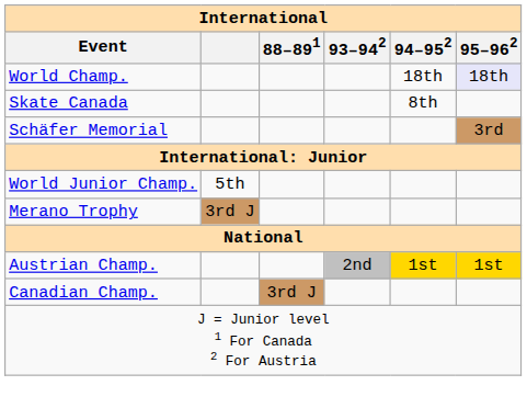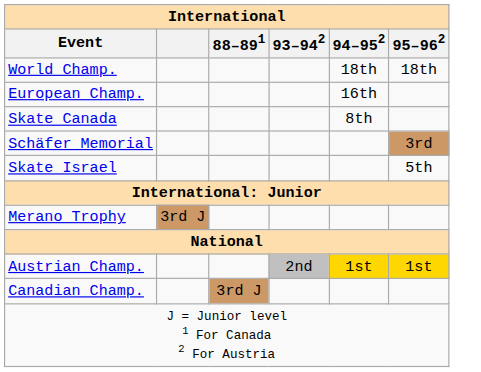World Champ. | 95–962: lavender background -> no background
+ row: European Champ. | 16th
+ row: Skate Israel | 5th
- row: World Junior Champ. | 5th
